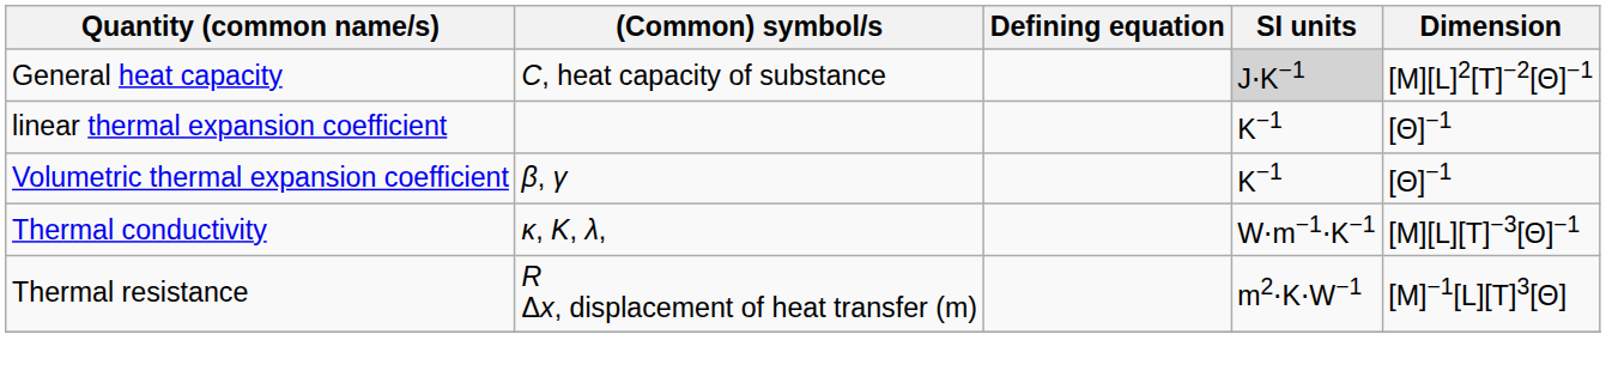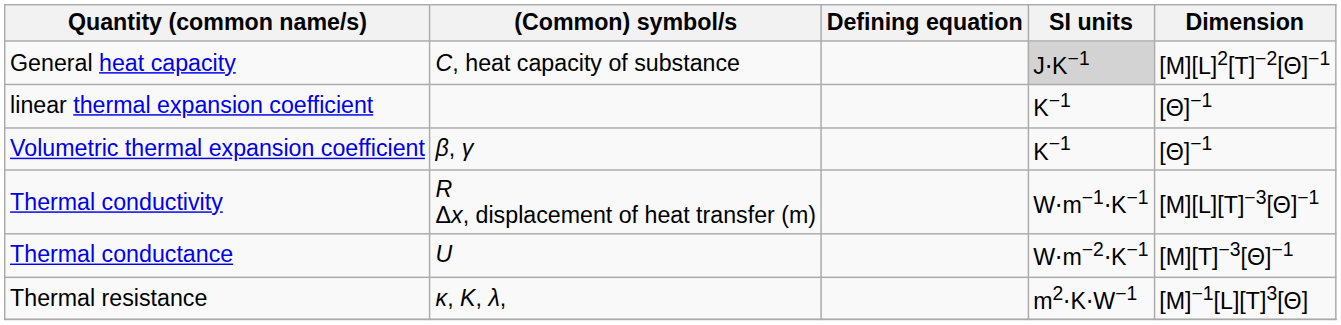Thermal conductivity | (Common) symbol/s: κ, K, λ, -> R Δx, displacement of heat transfer (m)
+ row: Thermal conductance | U | W⋅m−2⋅K−1 | [M][T]−3[Θ]−1
Thermal resistance | (Common) symbol/s: R Δx, displacement of heat transfer (m) -> κ, K, λ,
